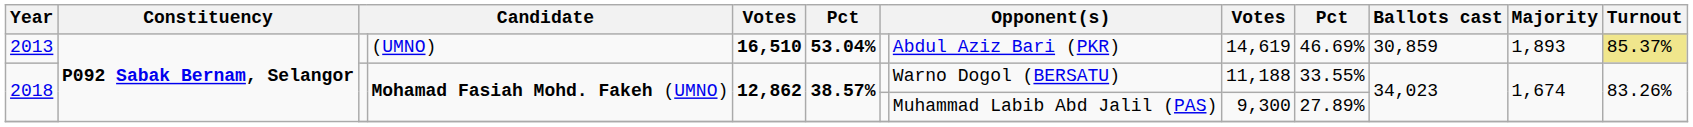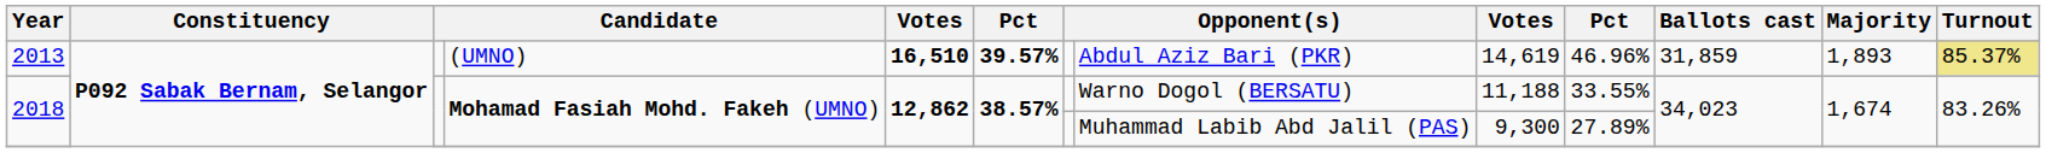2013 | column 6: 53.04% -> 39.57%
2013 | column 10: 46.69% -> 46.96%
2013 | Ballots cast: 30,859 -> 31,859
